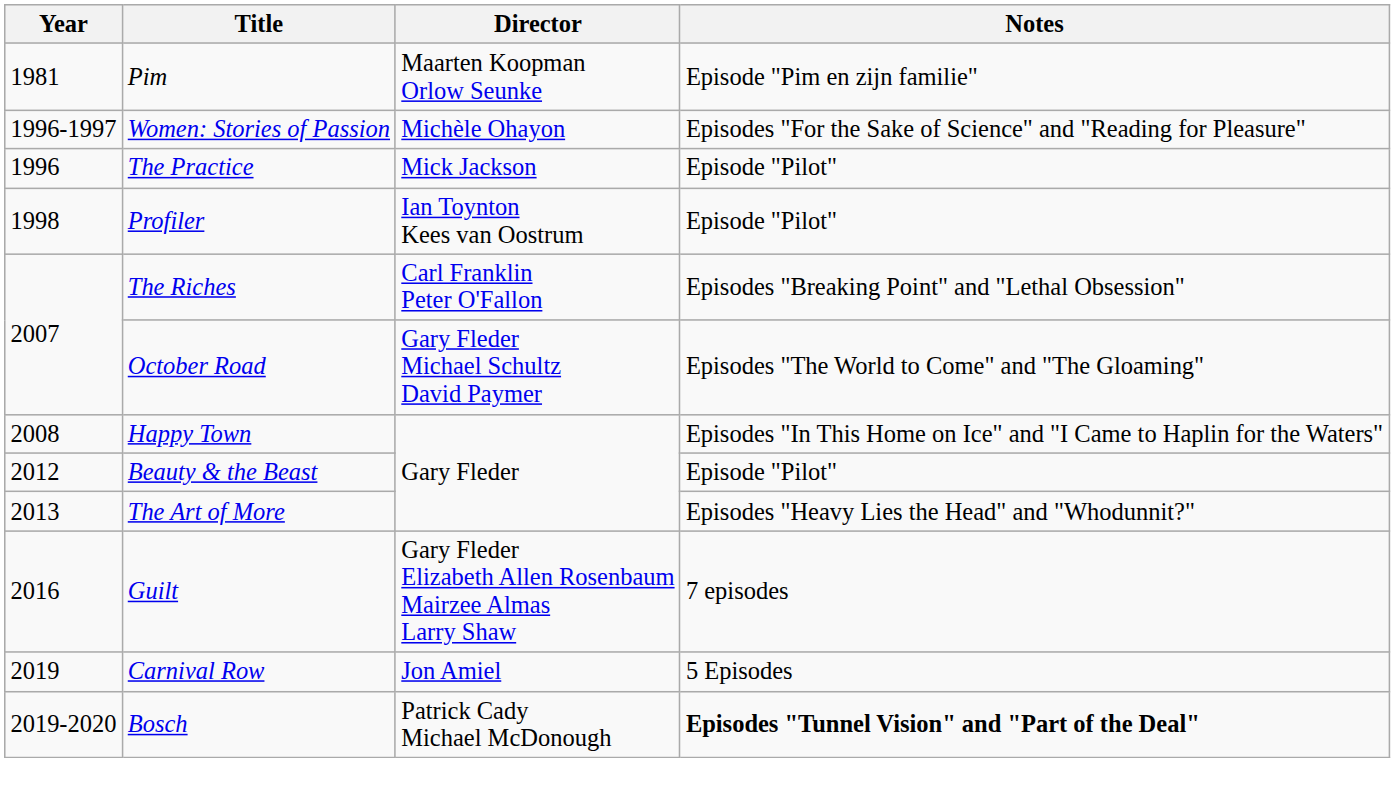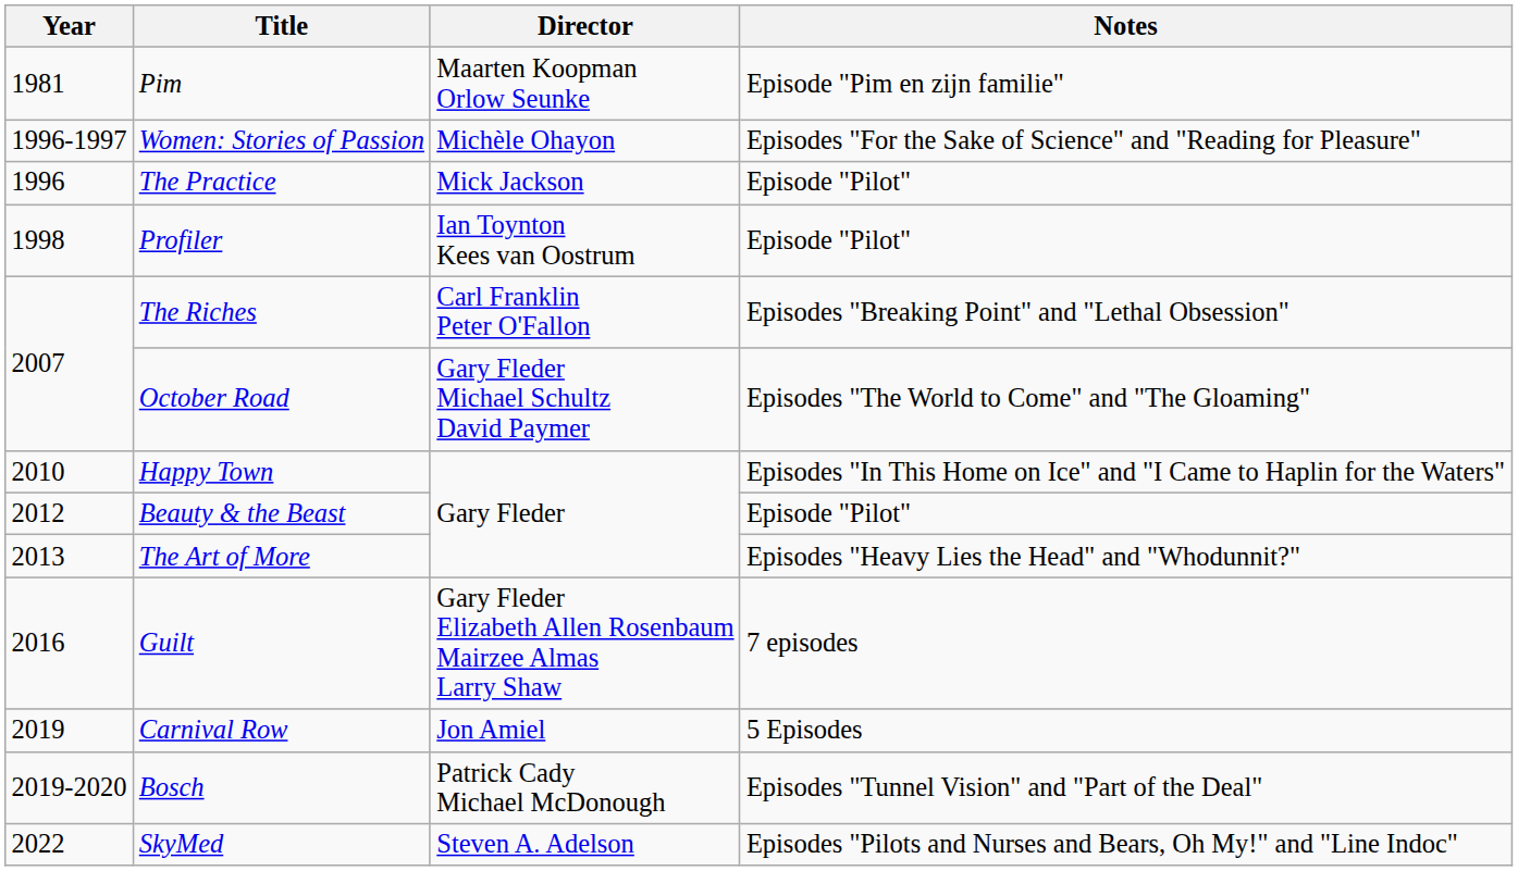Happy Town | Year: 2008 -> 2010
Bosch | Notes: bold -> normal
+ row: 2022 | SkyMed | Steven A. Adelson | Episodes "Pilots and Nurses and Bears, Oh My!" and "Line Indoc"
